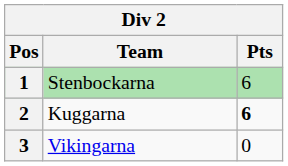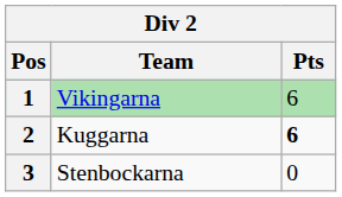1 | Team: Stenbockarna -> Vikingarna
3 | Team: Vikingarna -> Stenbockarna
